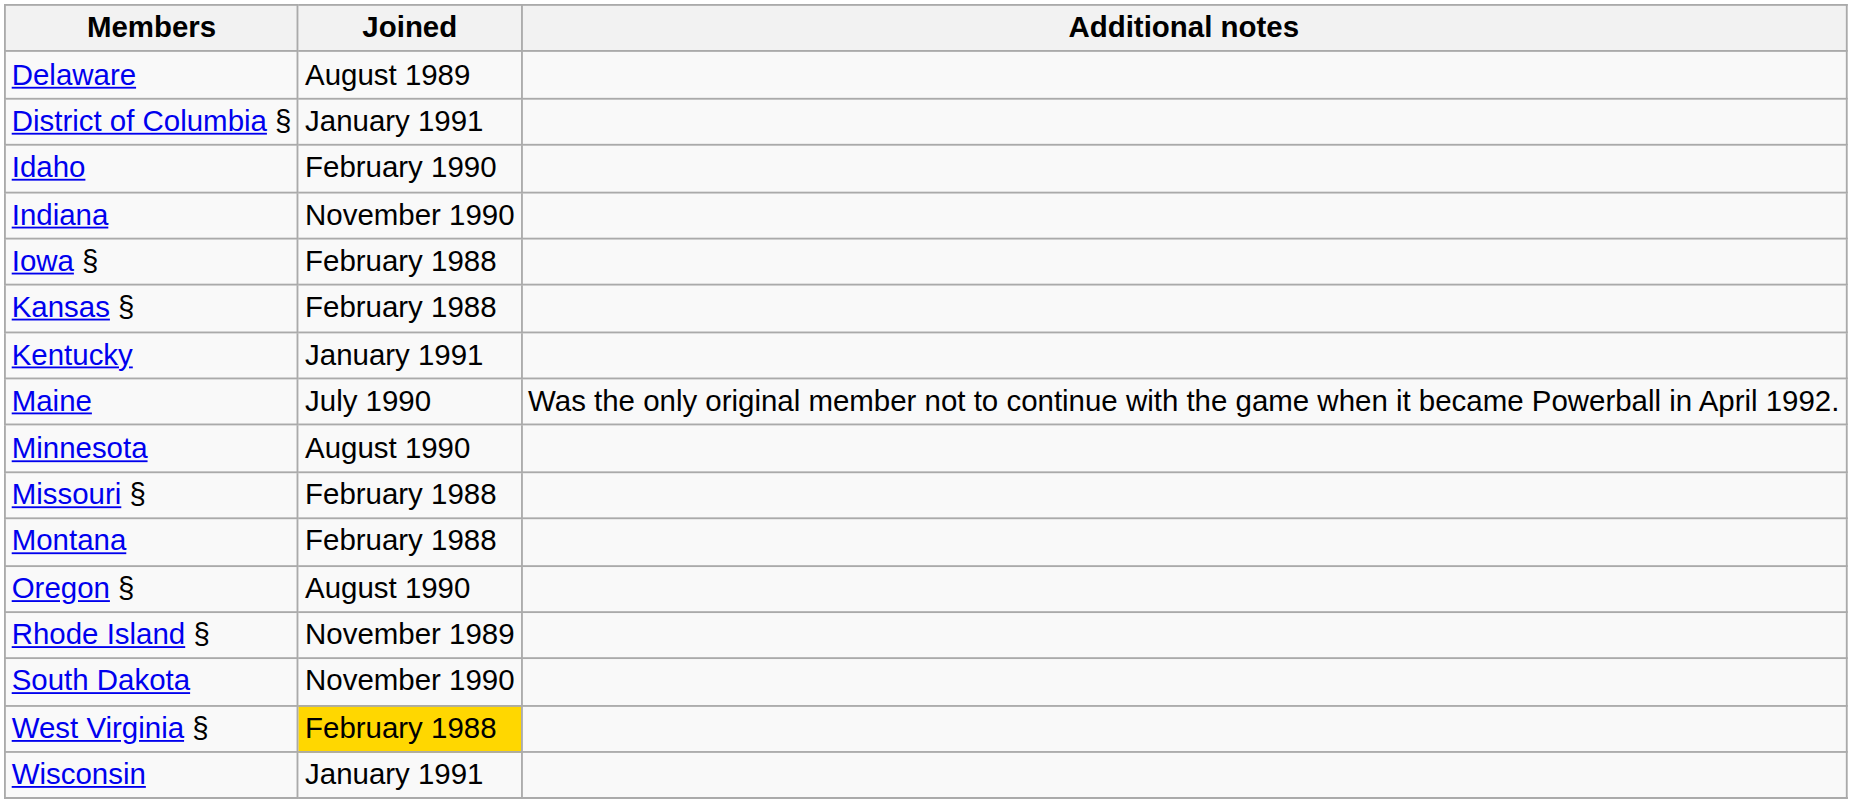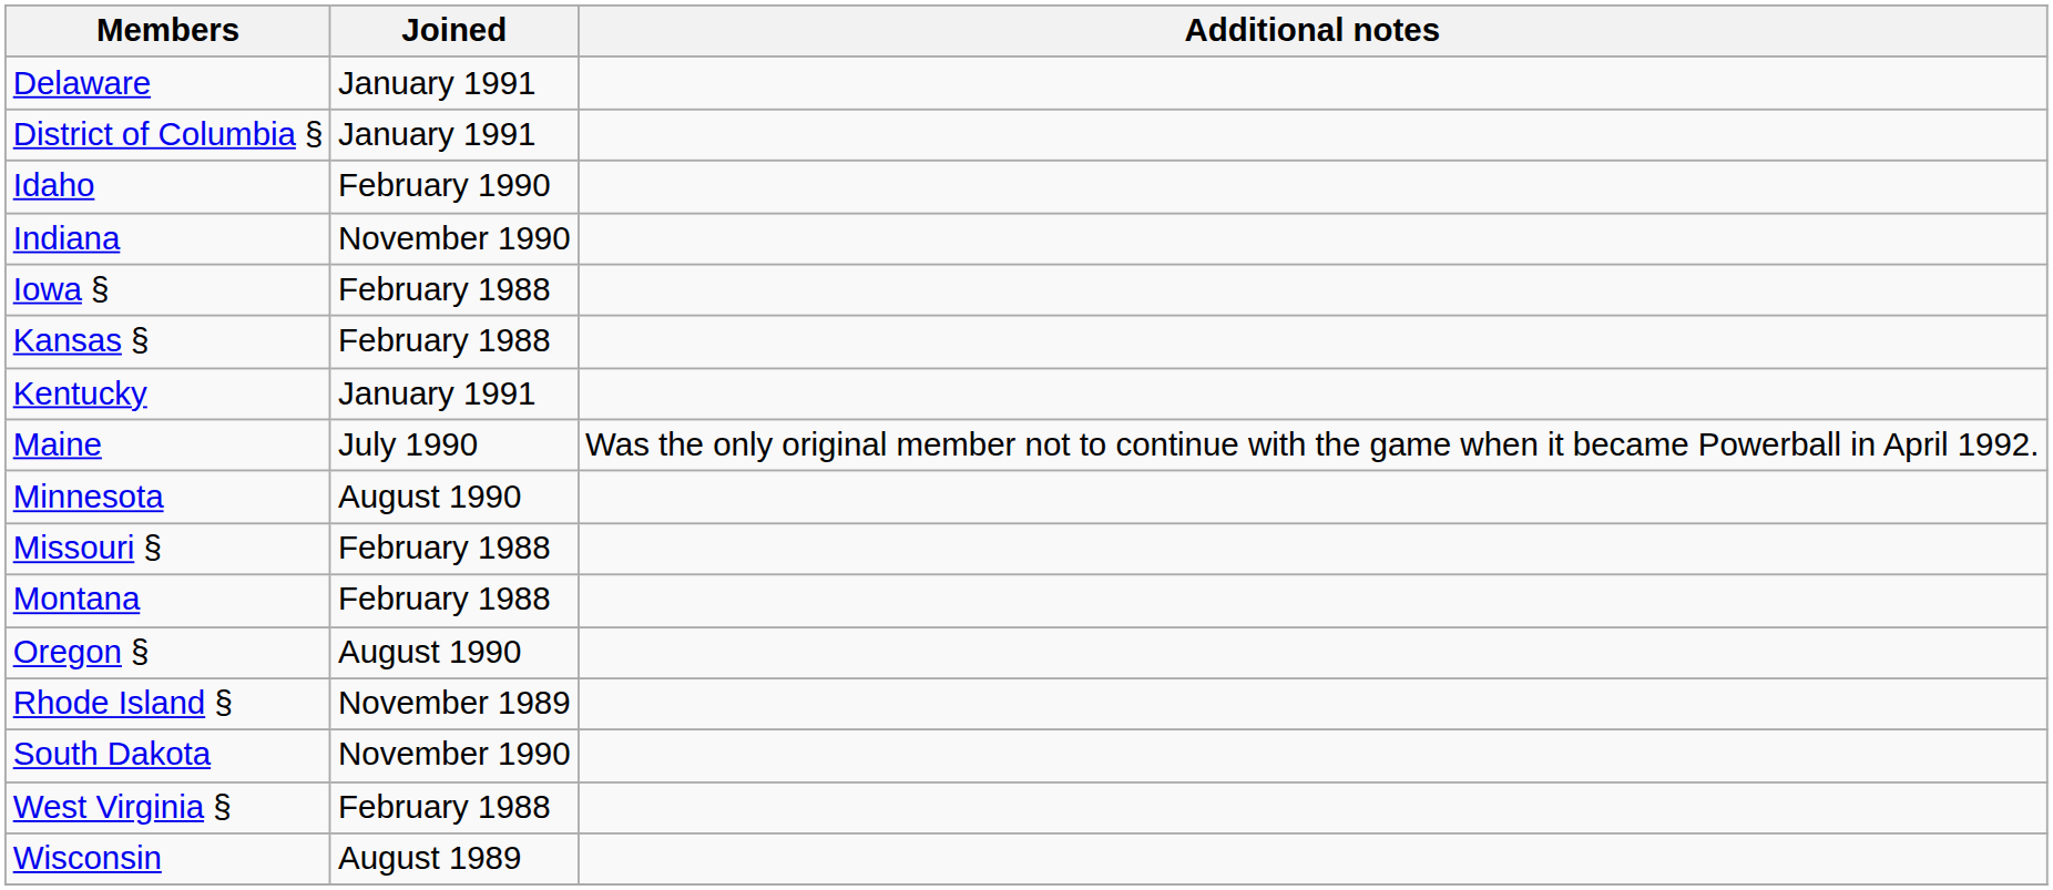Delaware | Joined: August 1989 -> January 1991
West Virginia § | Joined: gold background -> no background
Wisconsin | Joined: January 1991 -> August 1989
